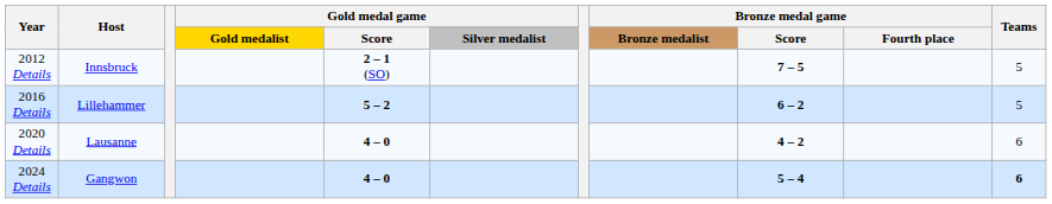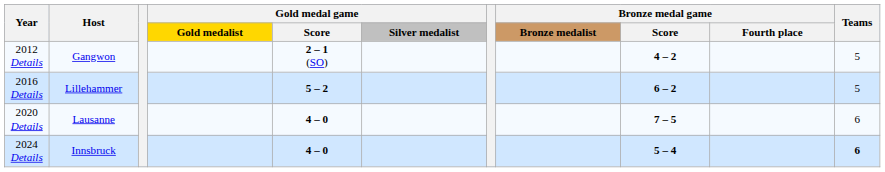2012 Details | Host: Innsbruck -> Gangwon
2012 Details | Bronze medal game / Score: 7 – 5 -> 4 – 2
2020 Details | Bronze medal game / Score: 4 – 2 -> 7 – 5
2024 Details | Host: Gangwon -> Innsbruck
